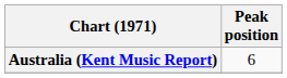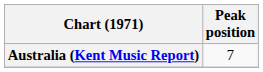Australia (Kent Music Report) | Peak position: 6 -> 7
